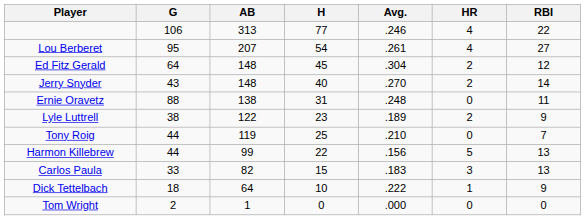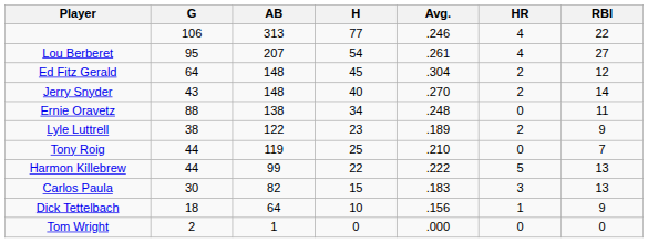Ernie Oravetz | H: 31 -> 34
Harmon Killebrew | Avg.: .156 -> .222
Carlos Paula | G: 33 -> 30
Dick Tettelbach | Avg.: .222 -> .156
